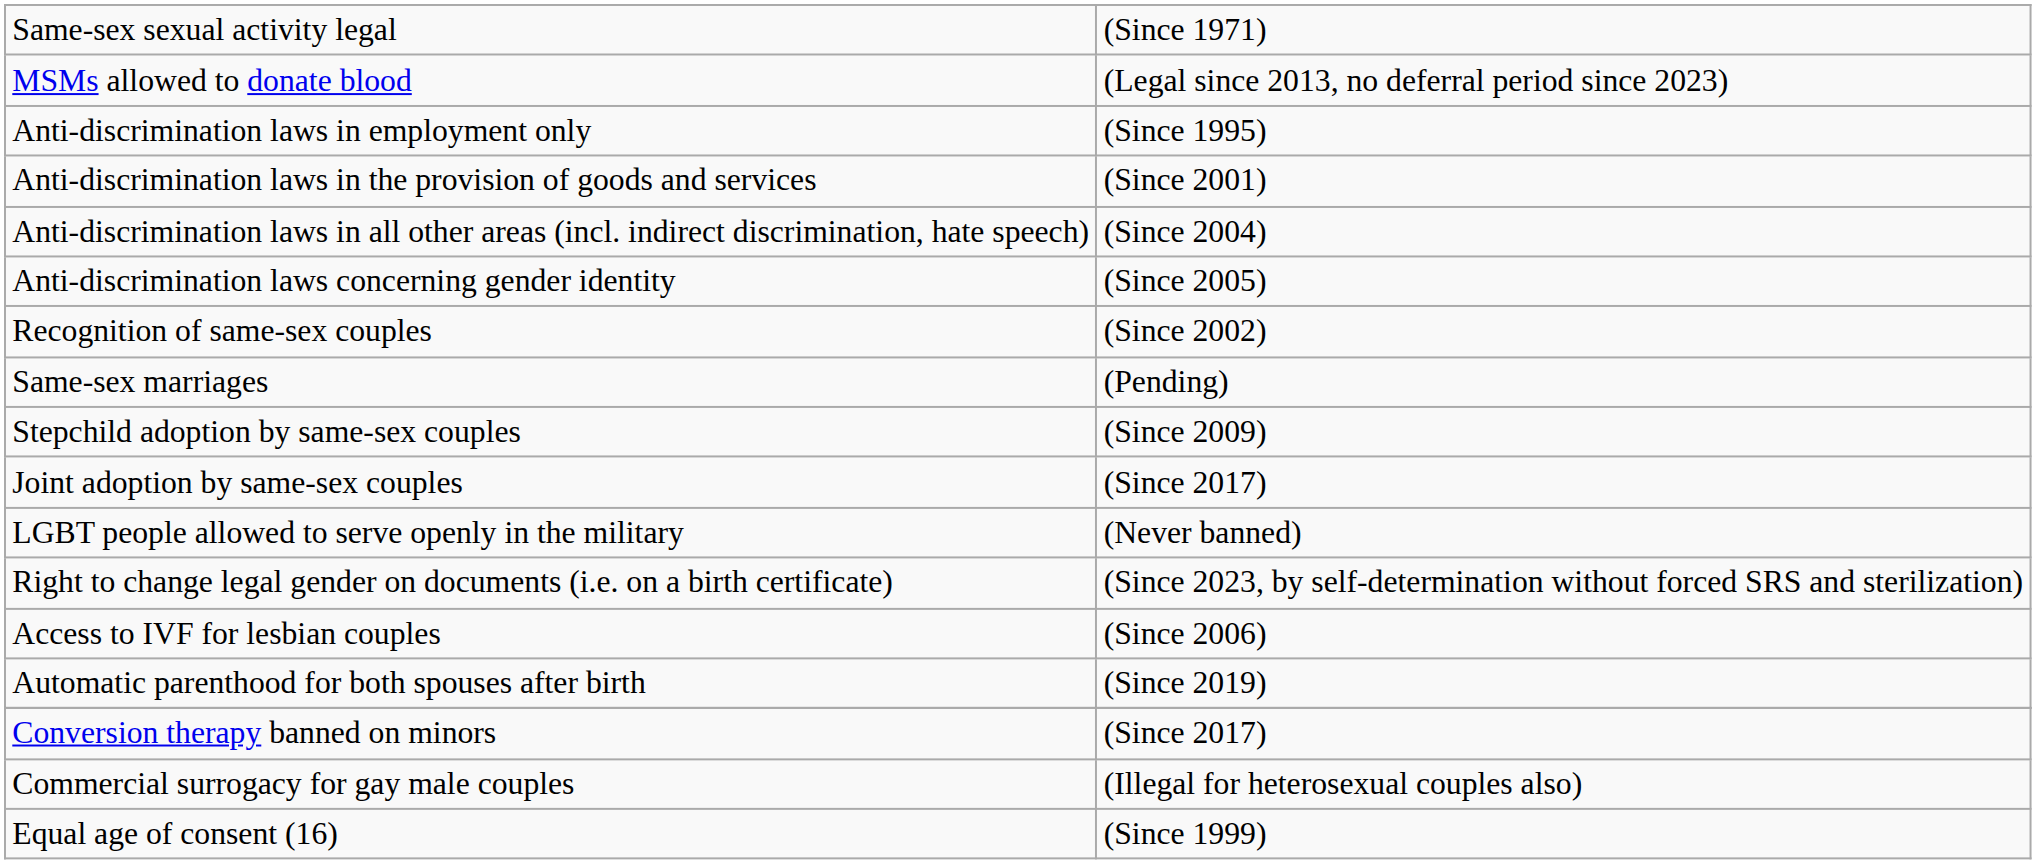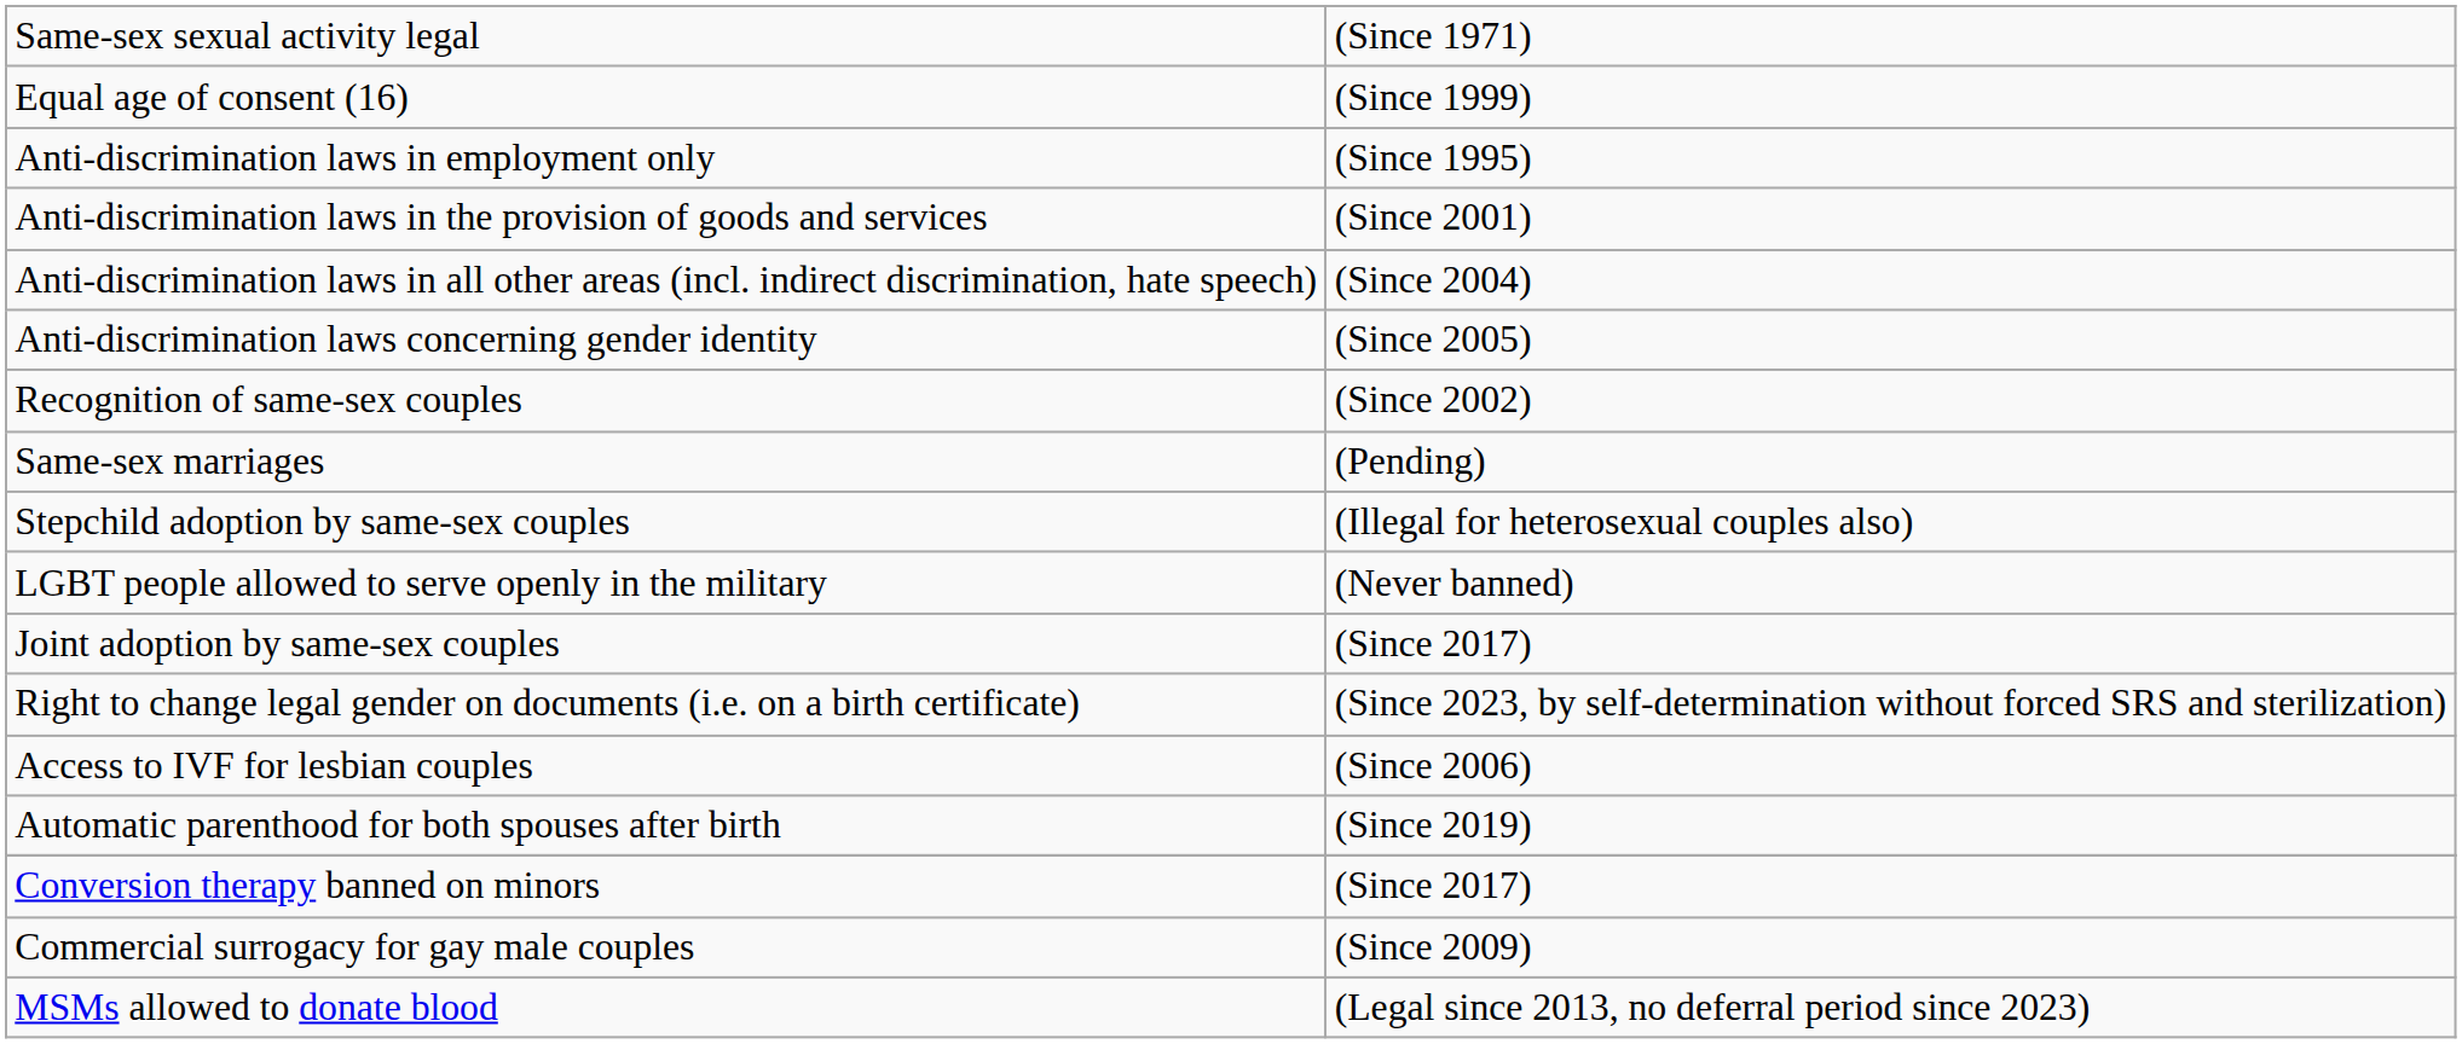rows swapped: Equal age of consent (16) <-> MSMs allowed to donate blood
Stepchild adoption by same-sex couples | column 2: (Since 2009) -> (Illegal for heterosexual couples also)
rows swapped: Joint adoption by same-sex couples <-> LGBT people allowed to serve openly in the military
Commercial surrogacy for gay male couples | column 2: (Illegal for heterosexual couples also) -> (Since 2009)
